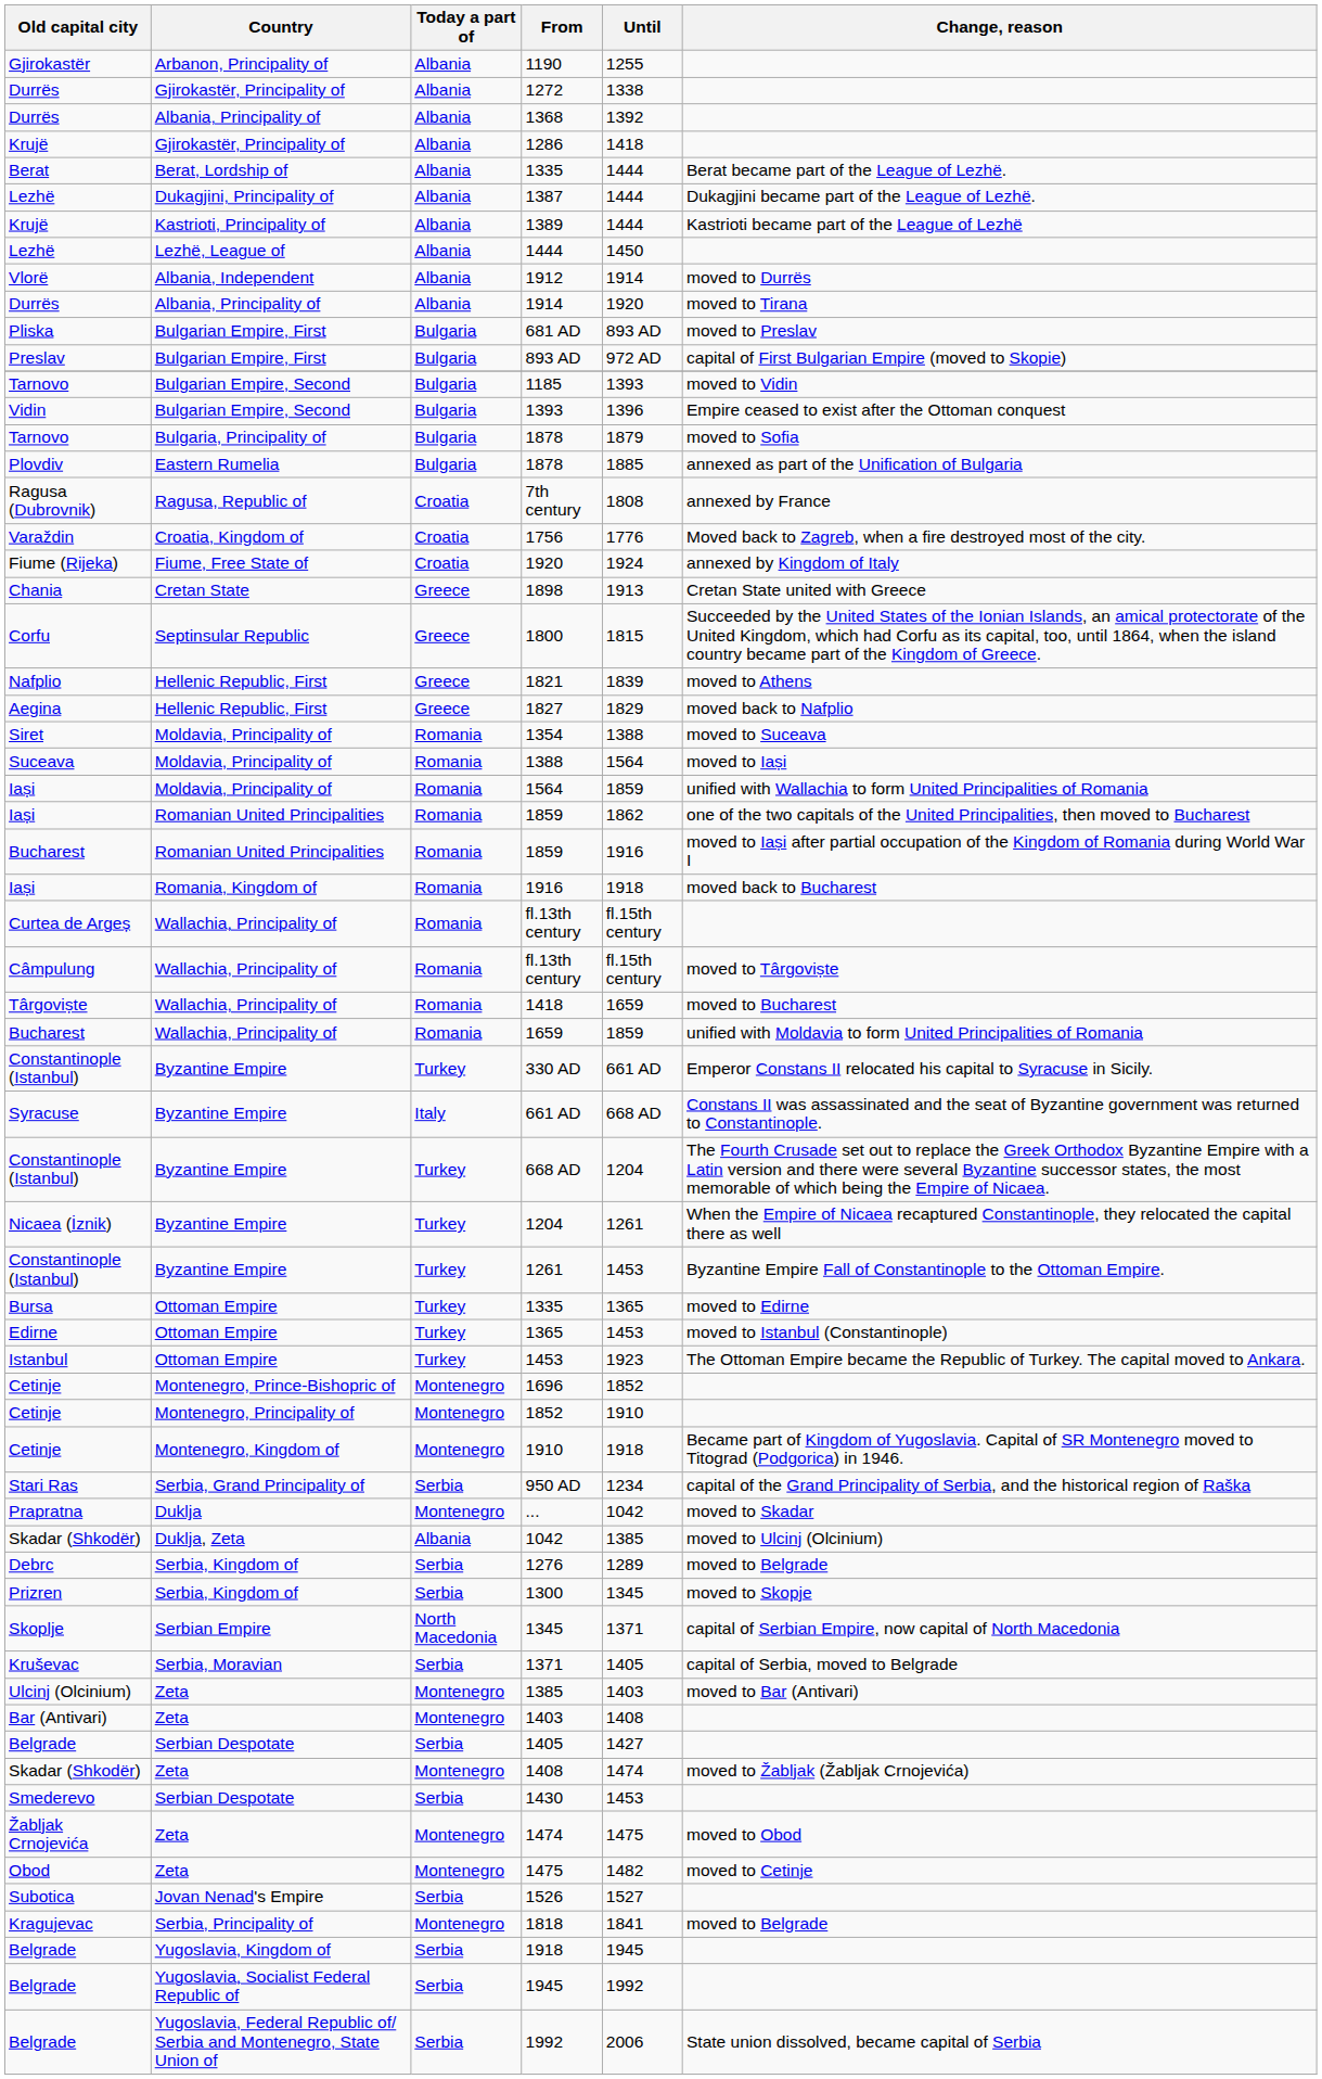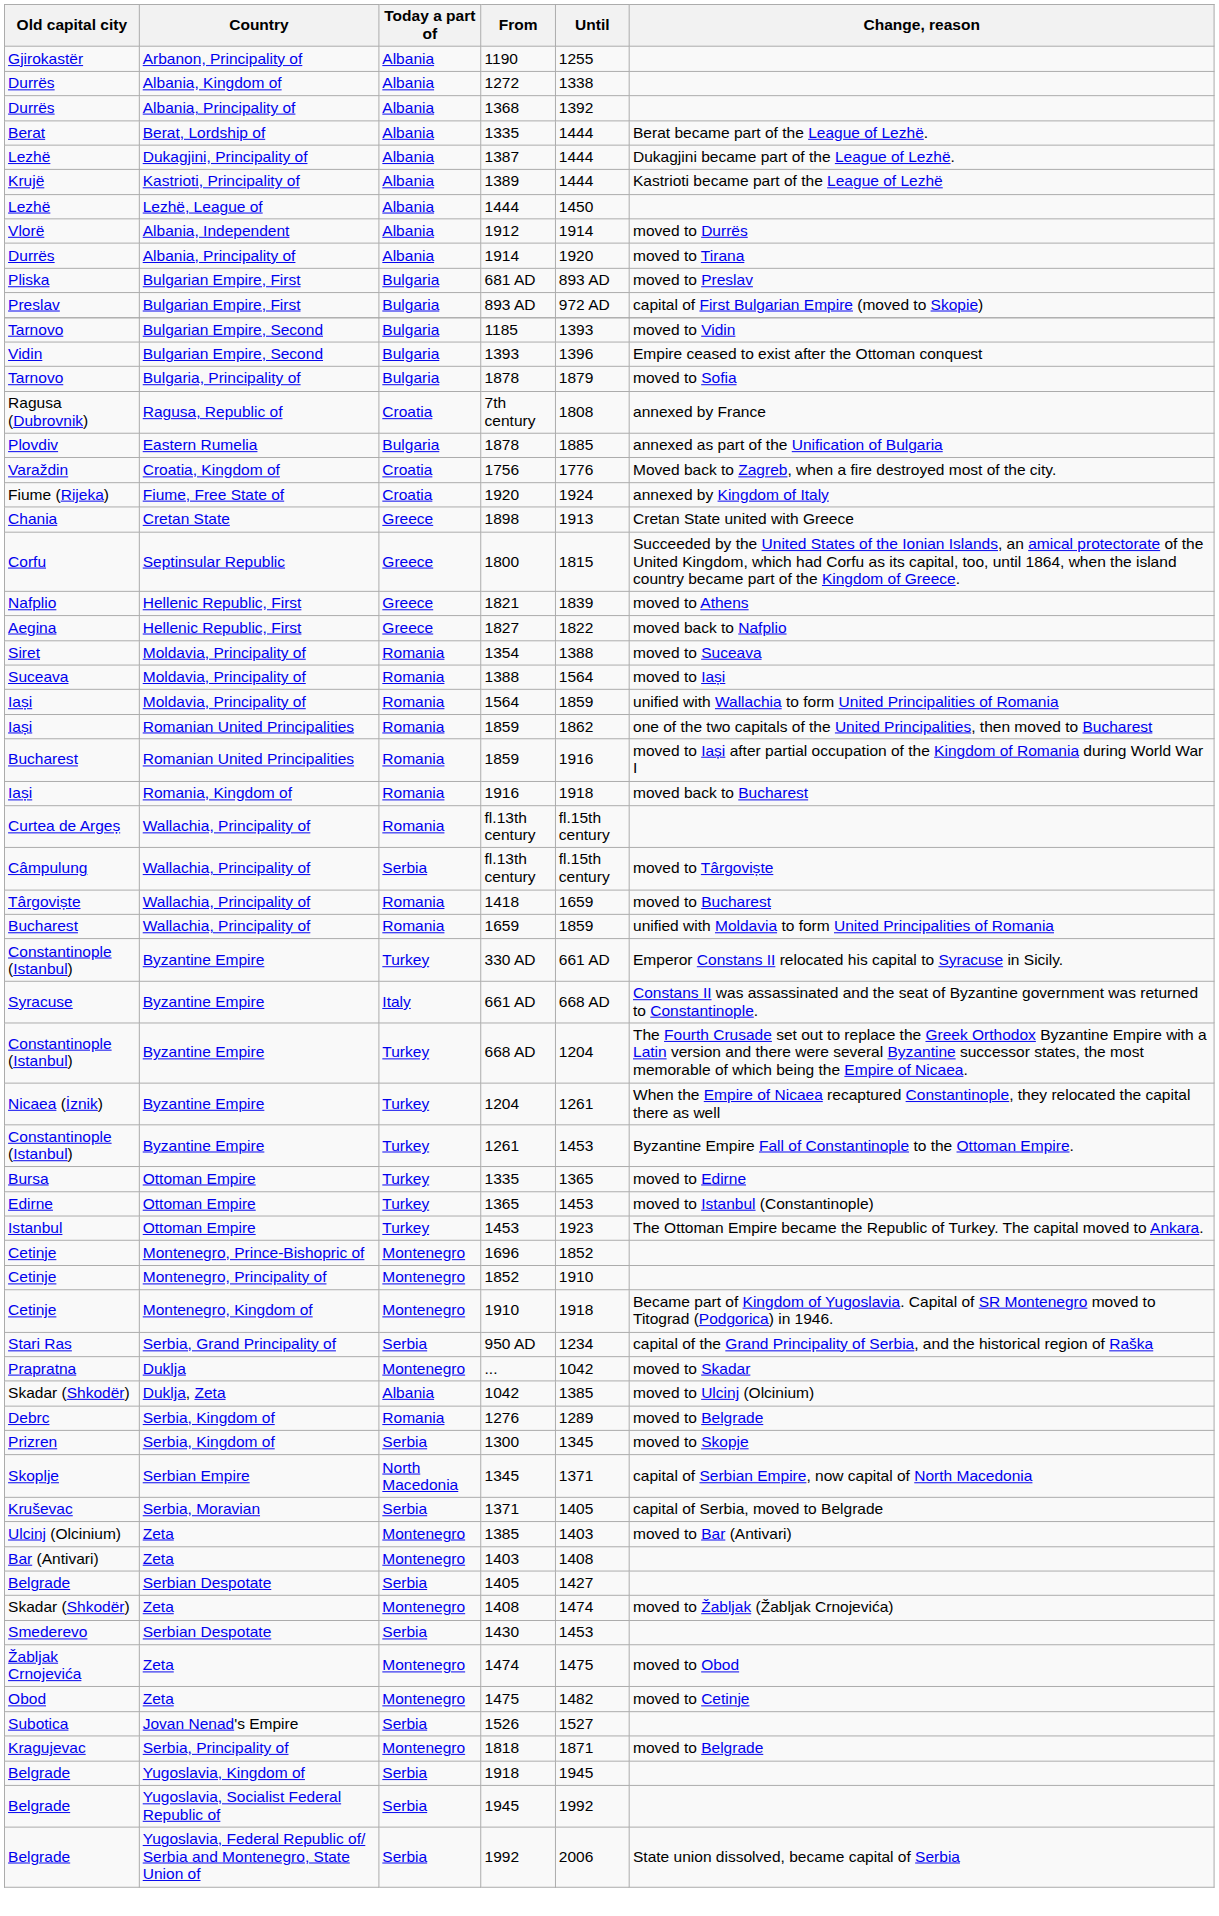1272 | Country: Gjirokastër, Principality of -> Albania, Kingdom of
- row: Krujë | Gjirokastër, Principality of | Albania | 1286 | 1418
rows swapped: Plovdiv / 1878 <-> 7th century
1827 | Until: 1829 -> 1822
Câmpulung / fl.13th century | Today a part of: Romania -> Serbia
1276 | Today a part of: Serbia -> Romania
1818 | Until: 1841 -> 1871
